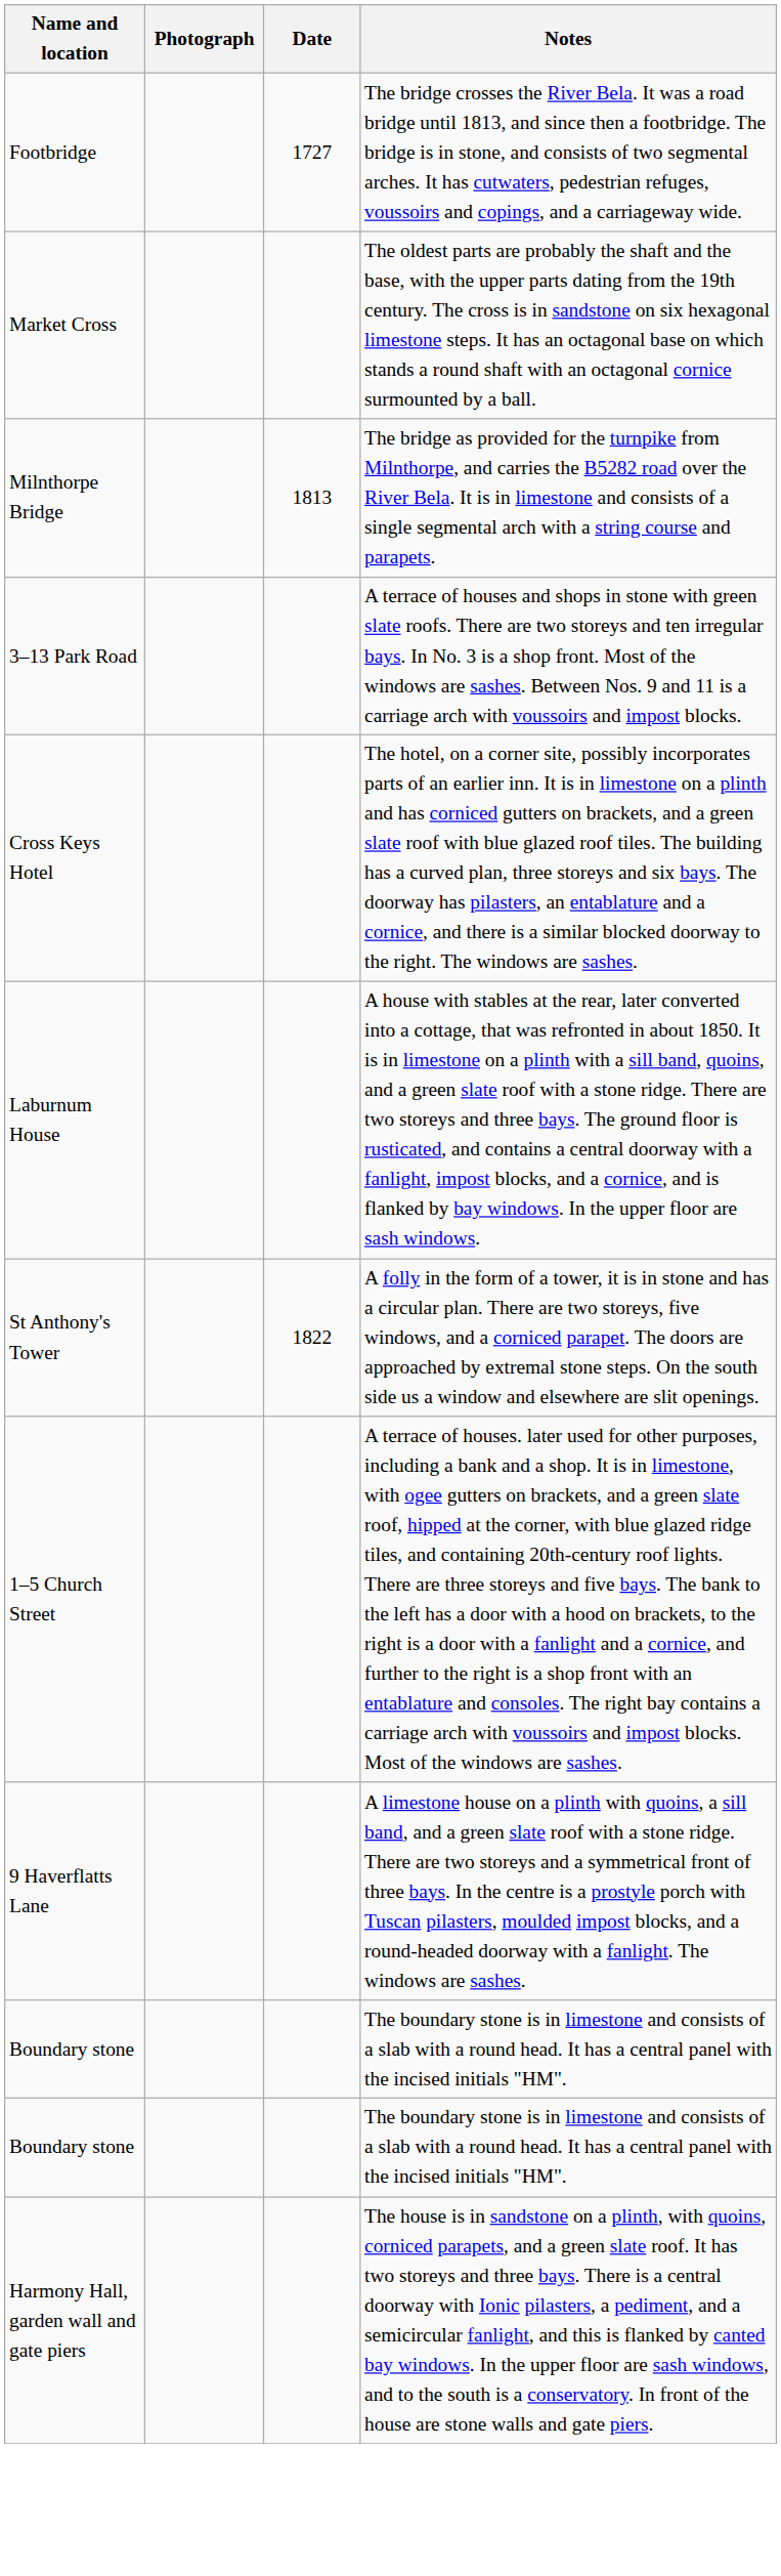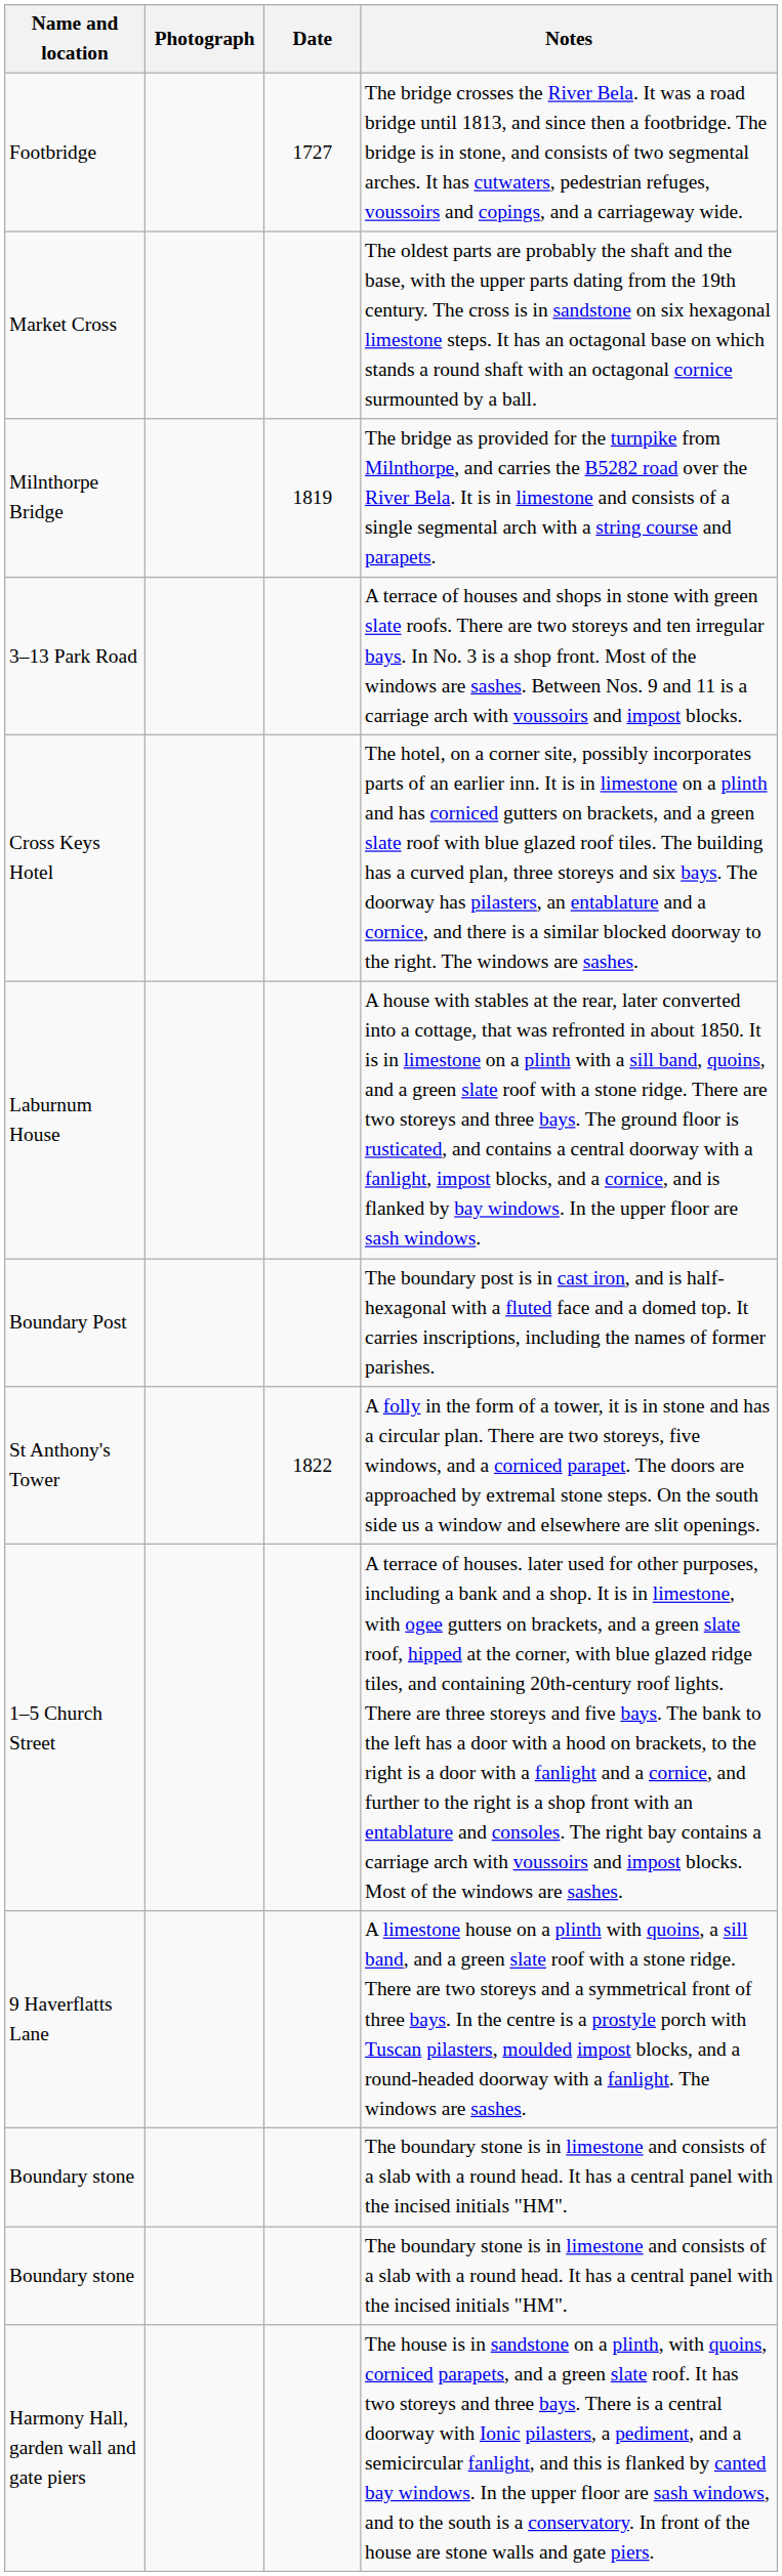Milnthorpe Bridge | Date: 1813 -> 1819
+ row: Boundary Post | The boundary post is in cast iron, and is half-hexagonal with a fluted face and a domed top. It carries inscriptions, including the names of former parishes.
